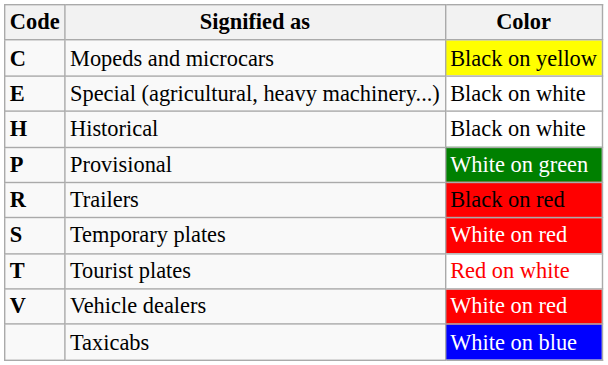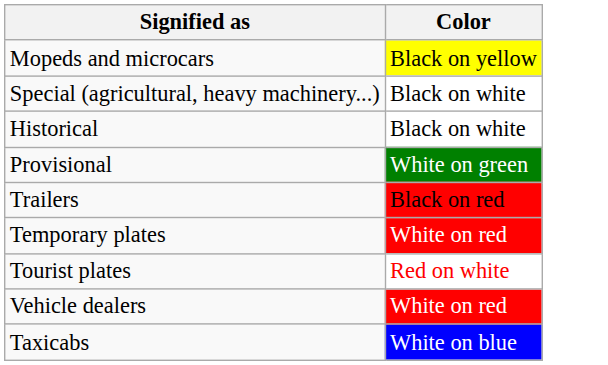- column: Code | C | E | H | P | R | S | T | V
